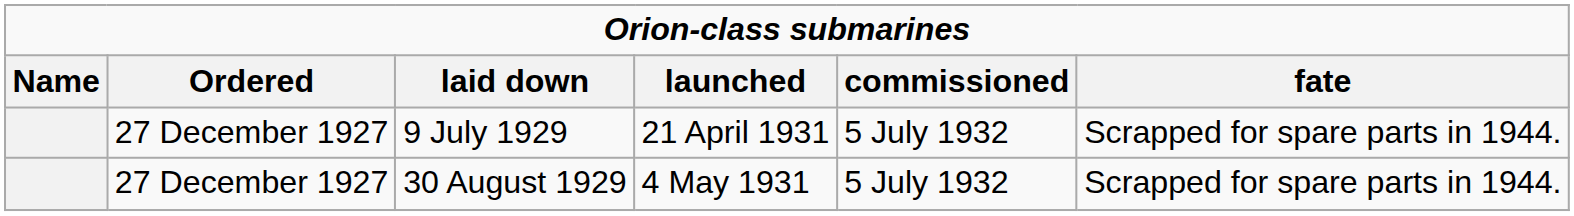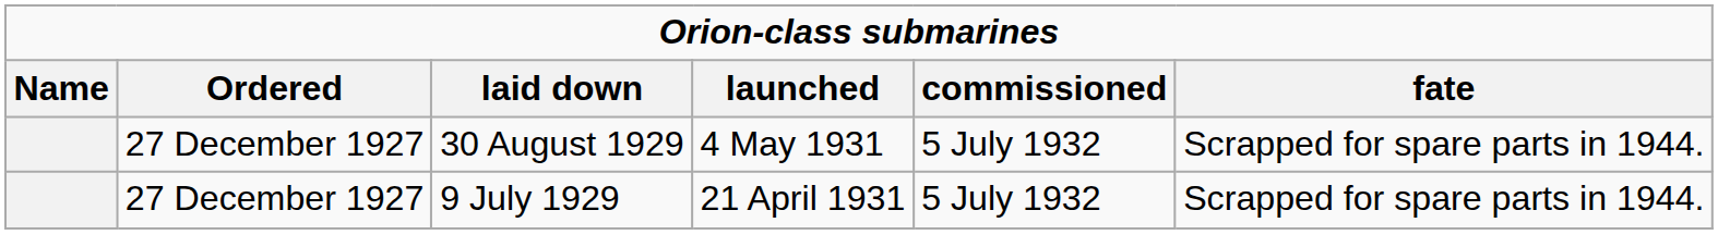rows swapped: 9 July 1929 <-> 30 August 1929
